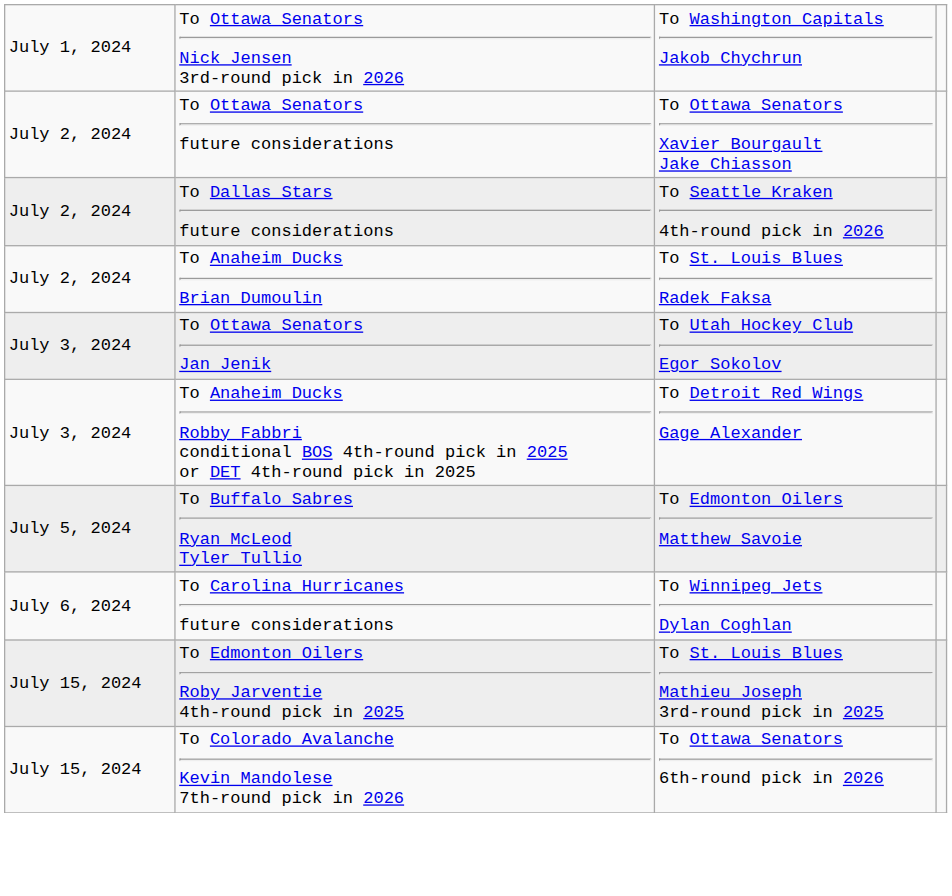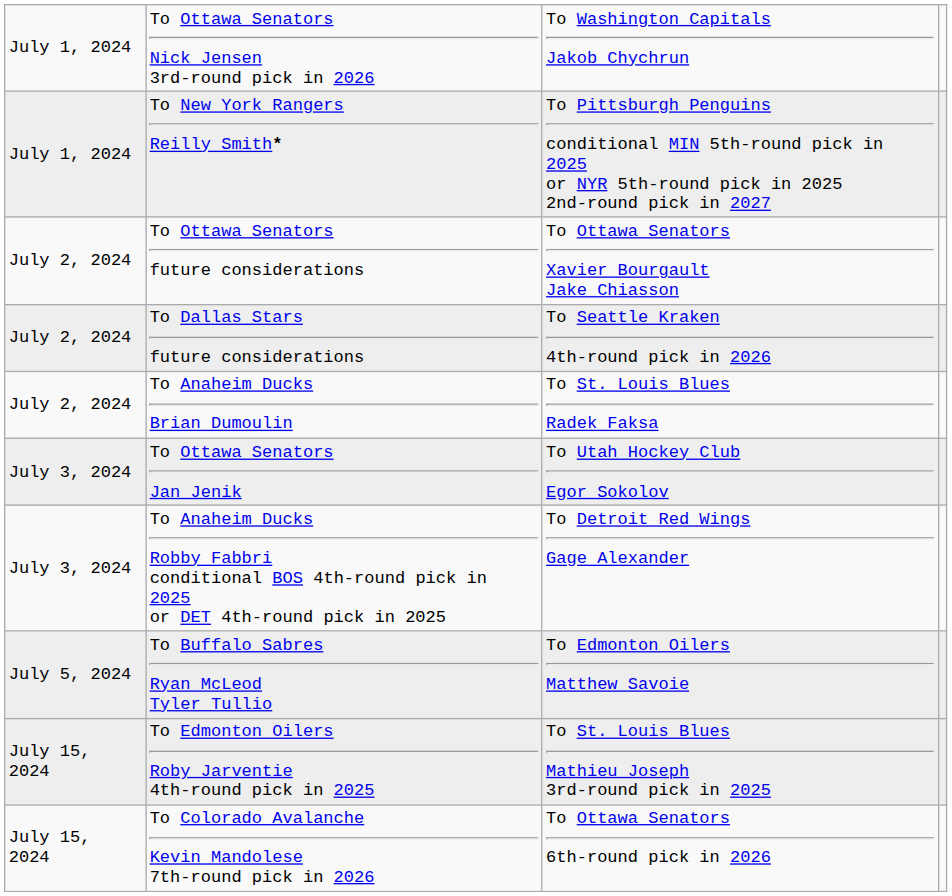+ row: July 1, 2024 | To New York Rangers Reilly Smith* | To Pittsburgh Penguins conditional MIN 5th-round pick in 2025 or NYR 5th-round pick in 2025 2nd-round pick in 2027
- row: July 6, 2024 | To Carolina Hurricanes future considerations | To Winnipeg Jets Dylan Coghlan
